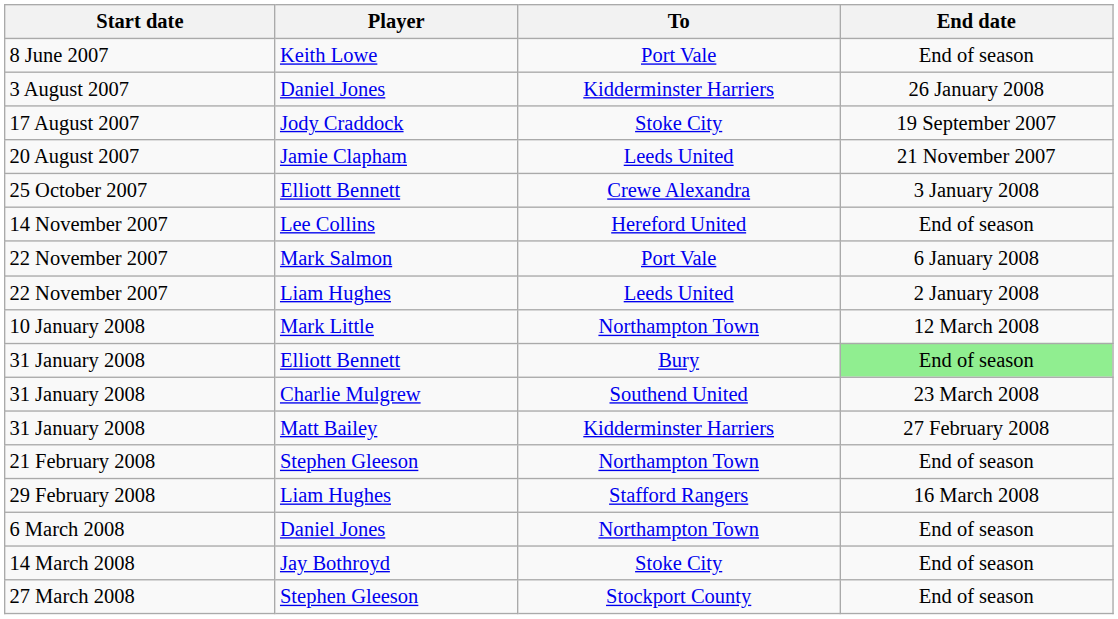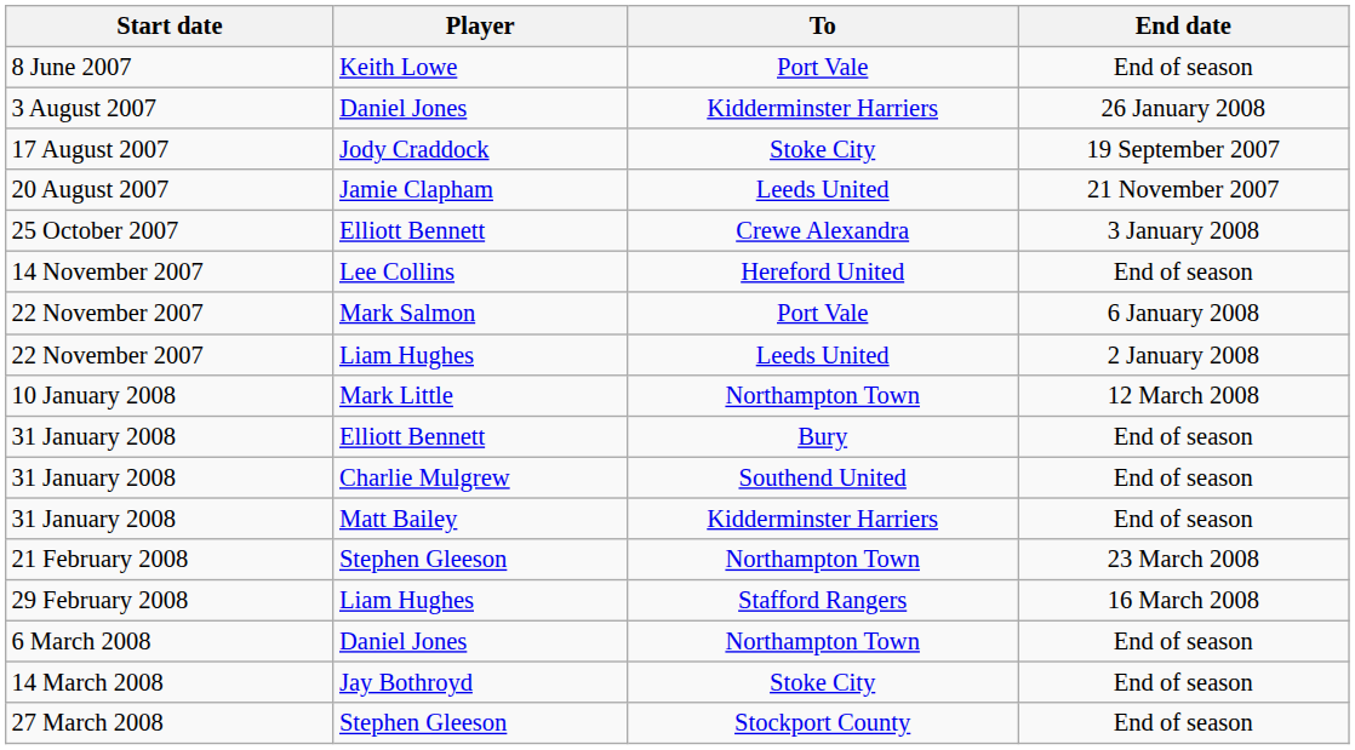31 January 2008 / Elliott Bennett | End date: lightgreen background -> no background
31 January 2008 / Charlie Mulgrew | End date: 23 March 2008 -> End of season
31 January 2008 / Matt Bailey | End date: 27 February 2008 -> End of season
21 February 2008 | End date: End of season -> 23 March 2008
